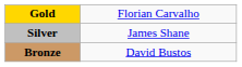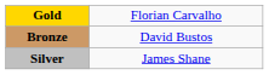rows swapped: Silver <-> Bronze
